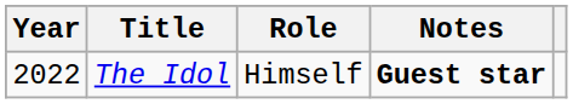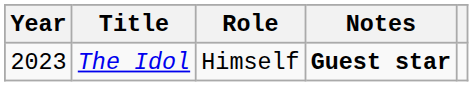The Idol | Year: 2022 -> 2023
